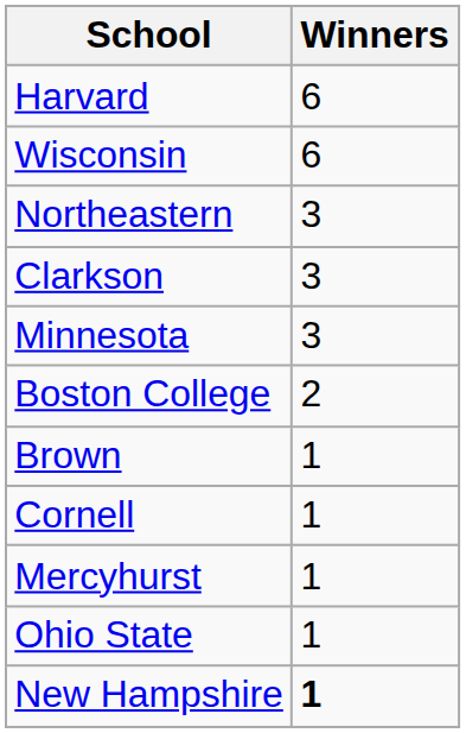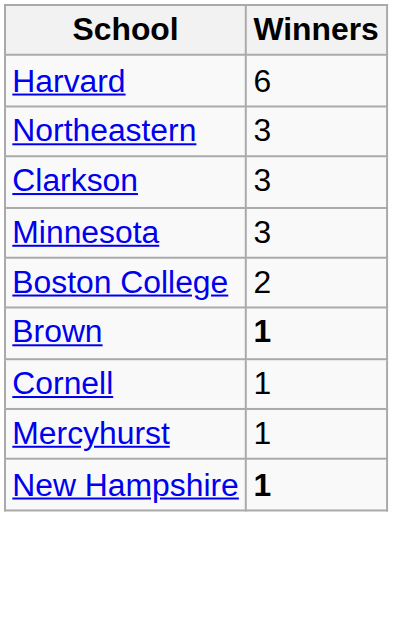- row: Wisconsin | 6
Brown | Winners: normal -> bold
- row: Ohio State | 1
